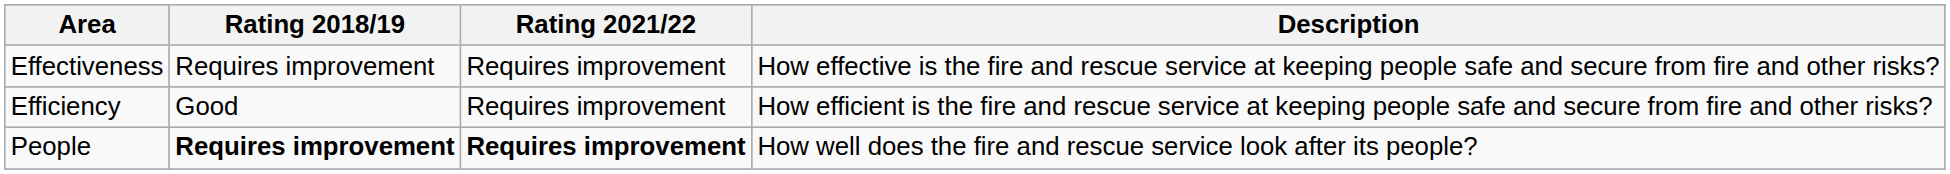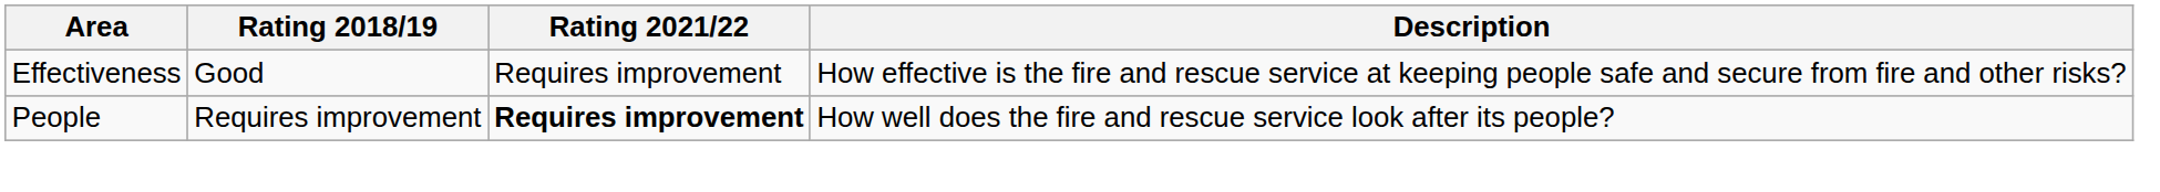Effectiveness | Rating 2018/19: Requires improvement -> Good
- row: Efficiency | Good | Requires improvement | How efficient is the fire and rescue service at keeping people safe and secure from fire and other risks?
People | Rating 2018/19: bold -> normal
